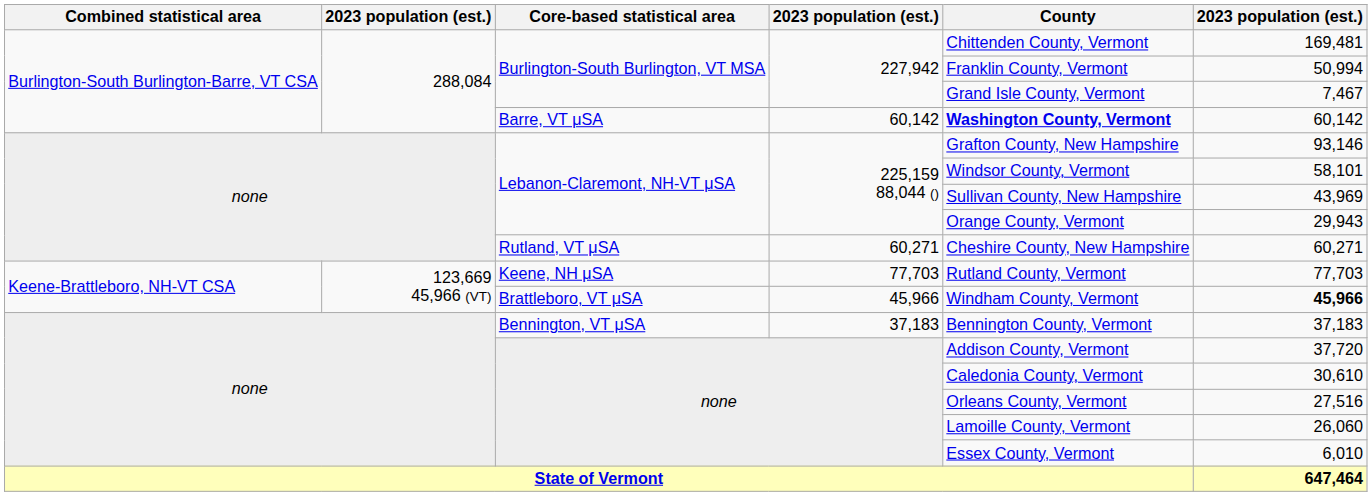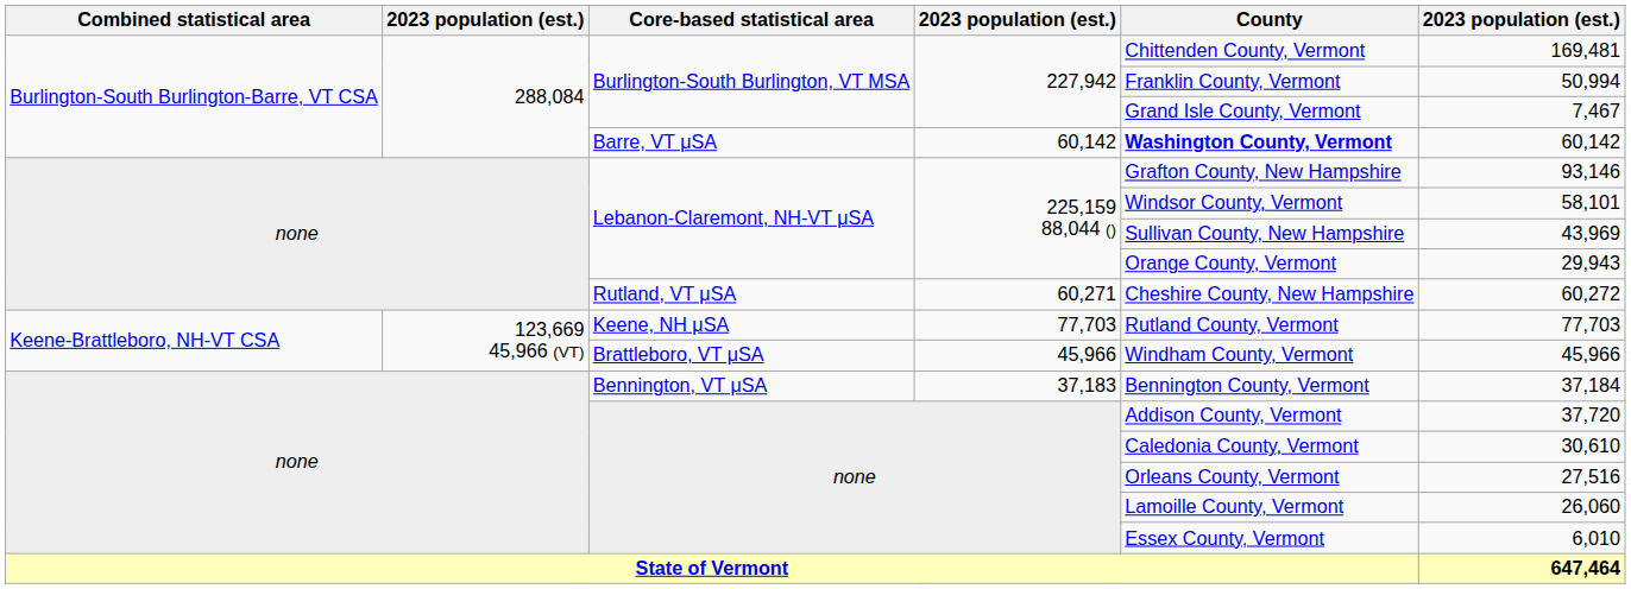Rutland, VT μSA | column 6: 60,271 -> 60,272
Brattleboro, VT μSA | column 6: bold -> normal
Bennington, VT μSA | column 6: 37,183 -> 37,184
